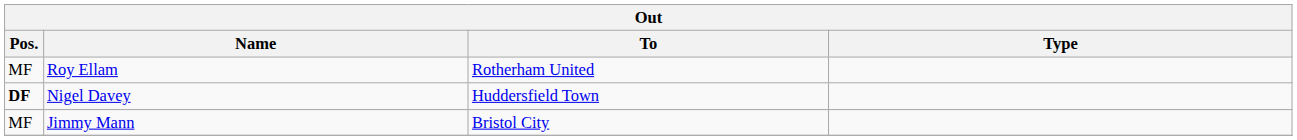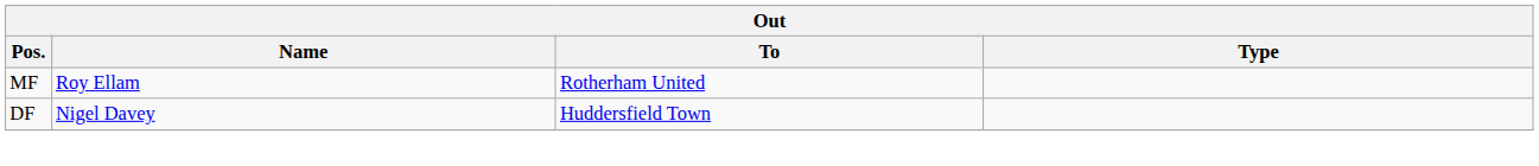Nigel Davey | Pos.: bold -> normal
- row: MF | Jimmy Mann | Bristol City
